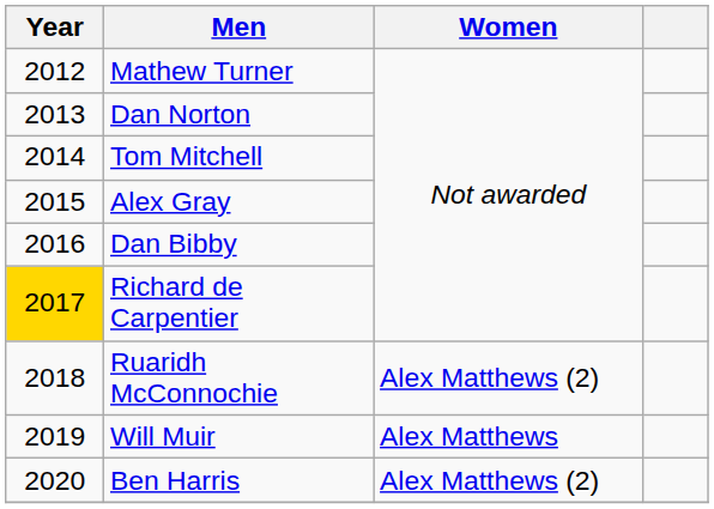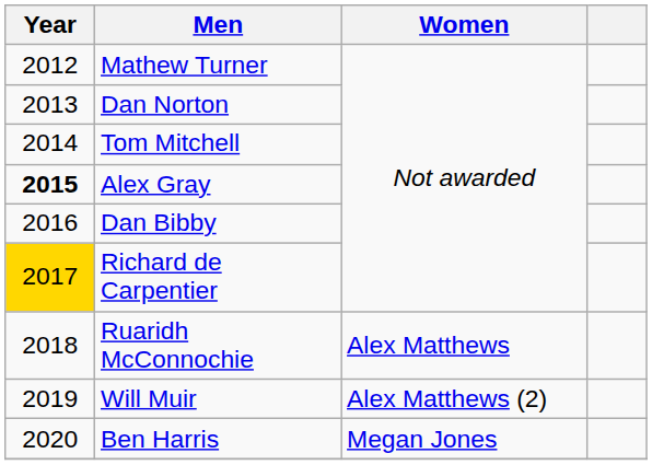Alex Gray | Year: normal -> bold
Ruaridh McConnochie | Women: Alex Matthews (2) -> Alex Matthews
Will Muir | Women: Alex Matthews -> Alex Matthews (2)
Ben Harris | Women: Alex Matthews (2) -> Megan Jones
